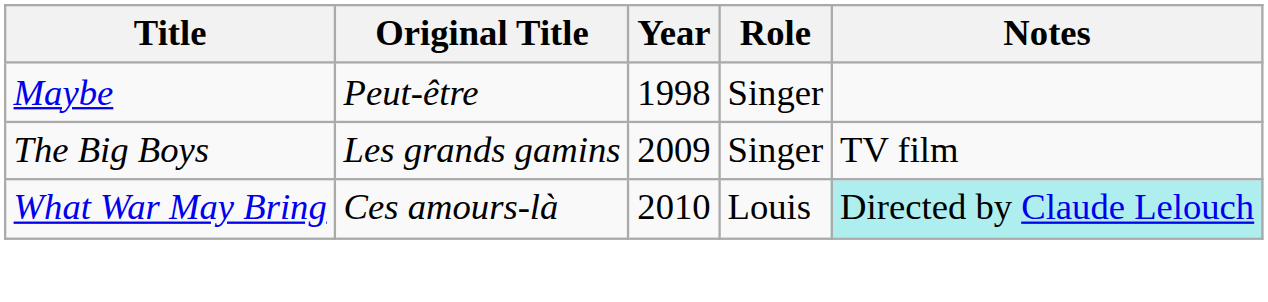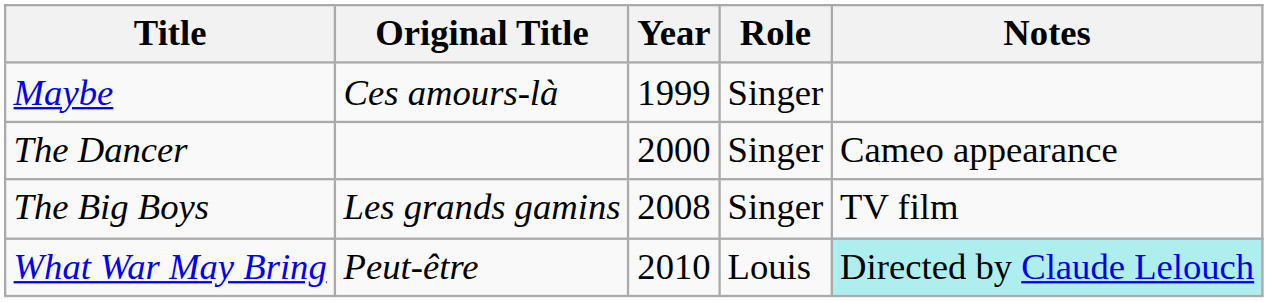Maybe | Original Title: Peut-être -> Ces amours-là
Maybe | Year: 1998 -> 1999
+ row: The Dancer | 2000 | Singer | Cameo appearance
The Big Boys | Year: 2009 -> 2008
What War May Bring | Original Title: Ces amours-là -> Peut-être
